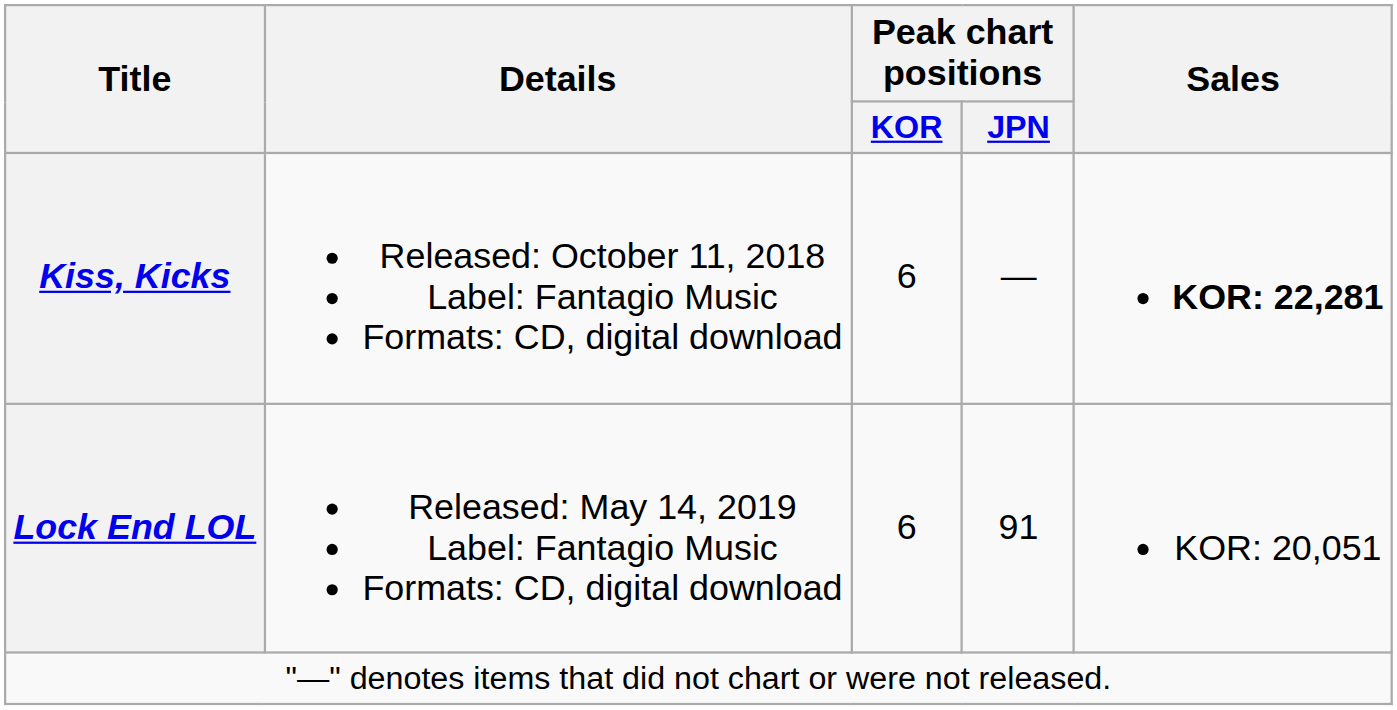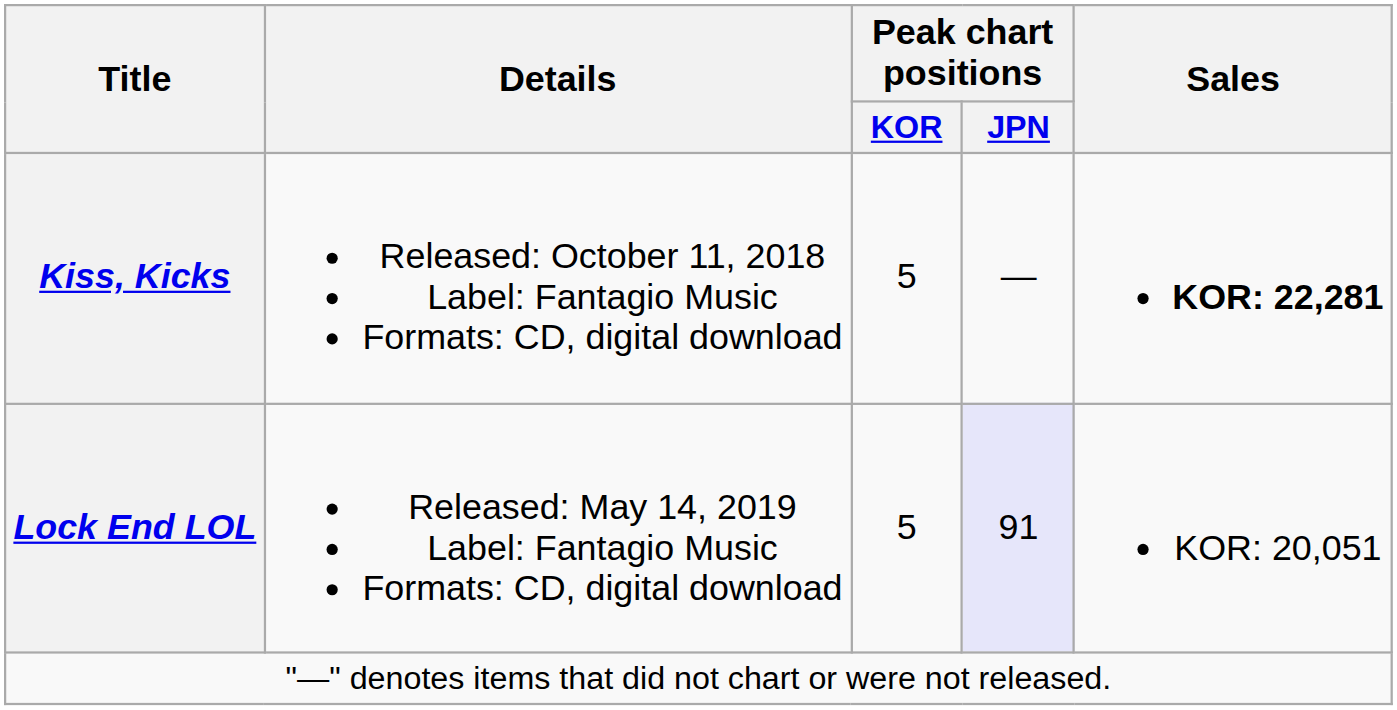Kiss, Kicks | Peak chart positions / KOR: 6 -> 5
Lock End LOL | Peak chart positions / KOR: 6 -> 5
Lock End LOL | Peak chart positions / JPN: no background -> lavender background
